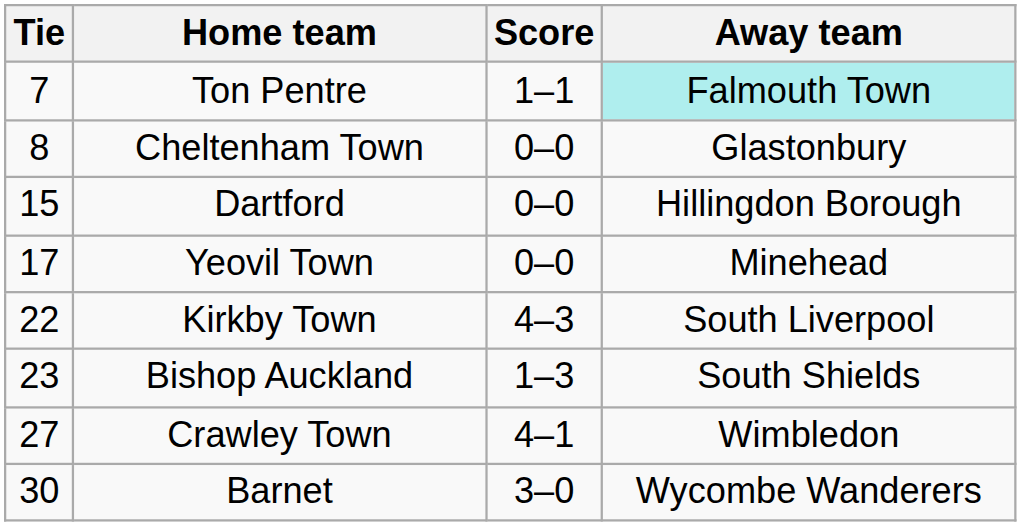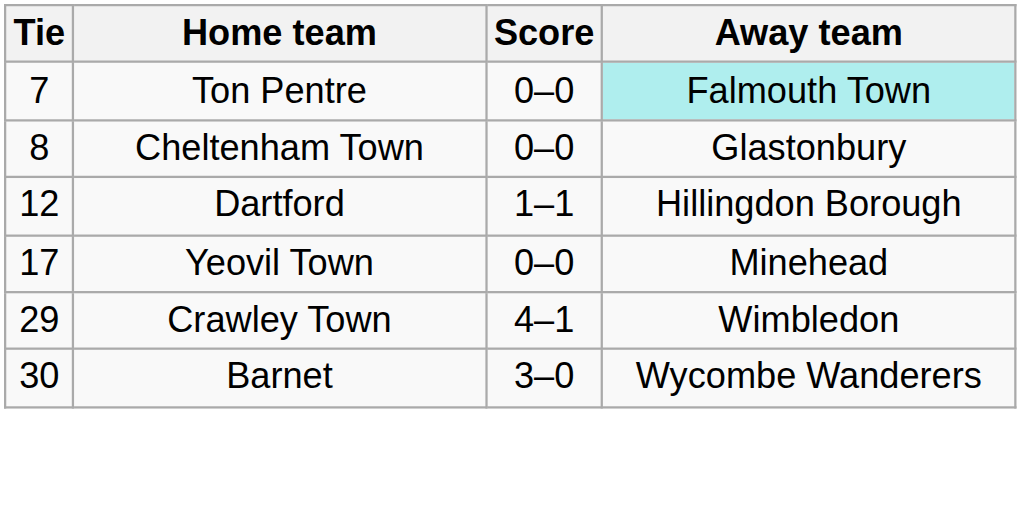Ton Pentre | Score: 1–1 -> 0–0
Dartford | Tie: 15 -> 12
Dartford | Score: 0–0 -> 1–1
- row: 22 | Kirkby Town | 4–3 | South Liverpool
- row: 23 | Bishop Auckland | 1–3 | South Shields
Crawley Town | Tie: 27 -> 29
